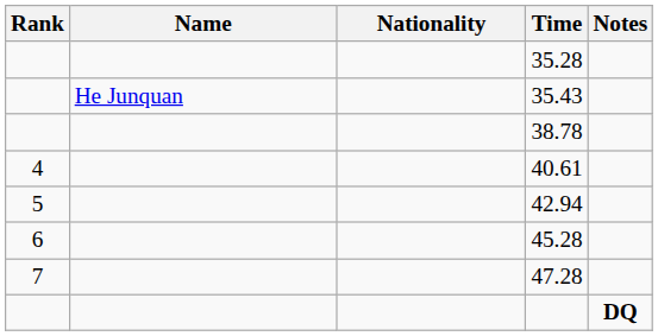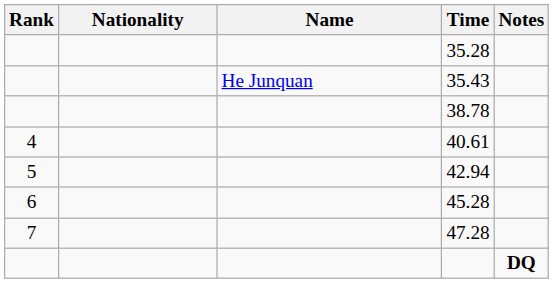columns swapped: Name <-> Nationality
